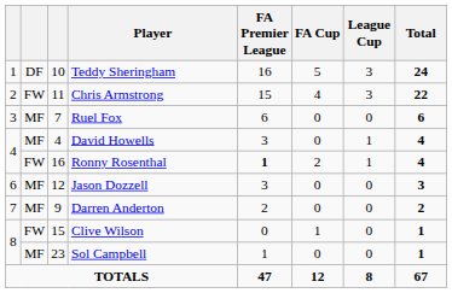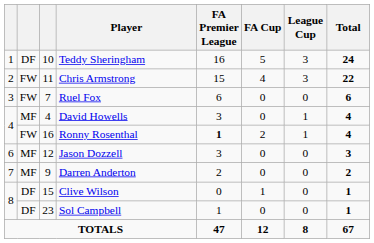Ruel Fox | column 2: MF -> FW
Clive Wilson | column 2: FW -> DF
Sol Campbell | column 2: MF -> DF
